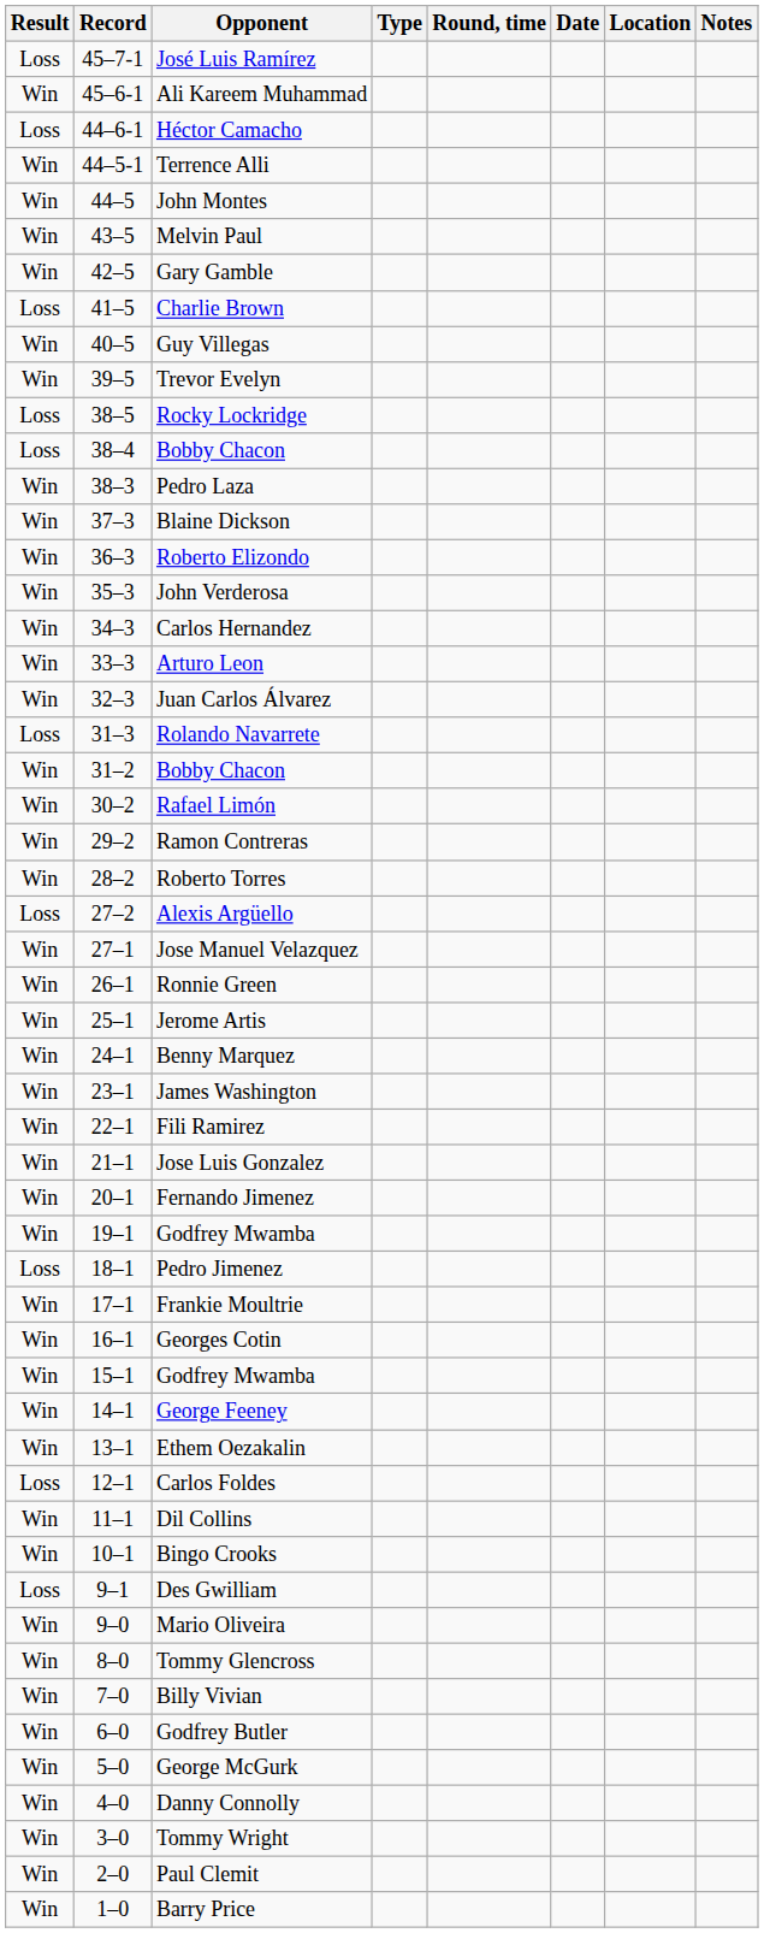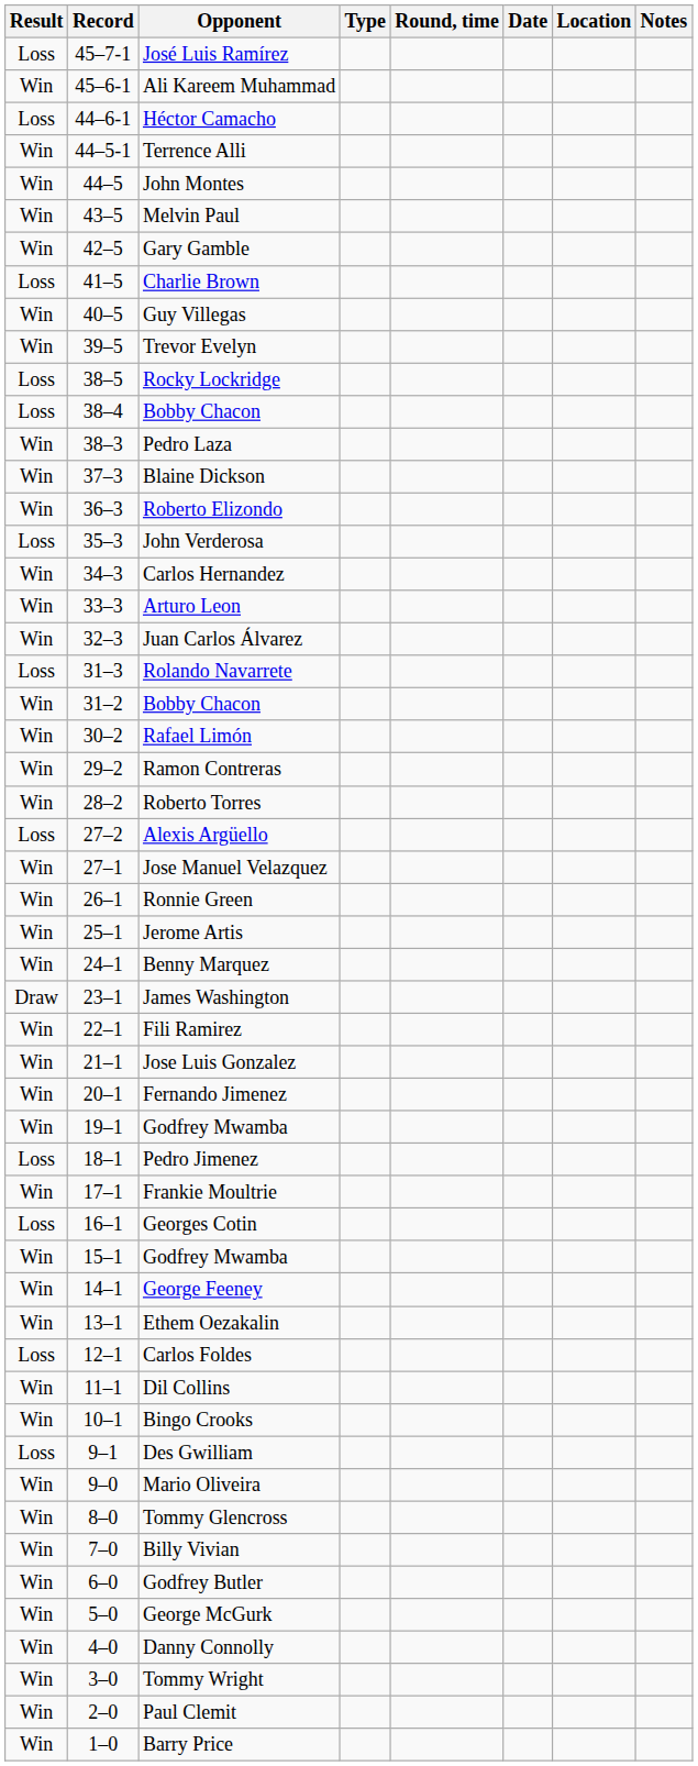John Verderosa | Result: Win -> Loss
James Washington | Result: Win -> Draw
Georges Cotin | Result: Win -> Loss
